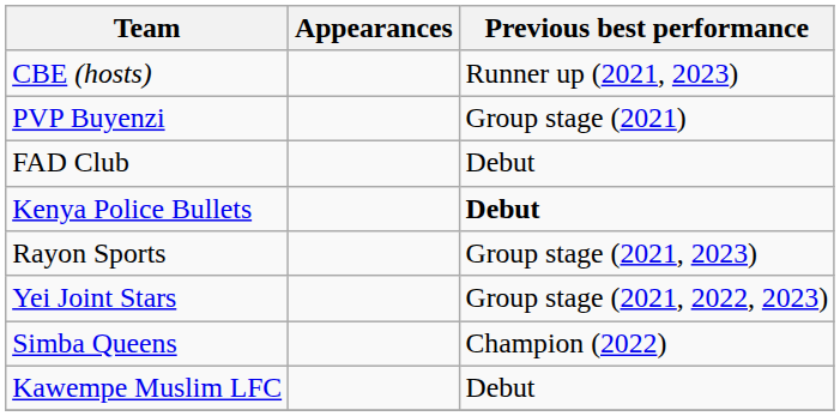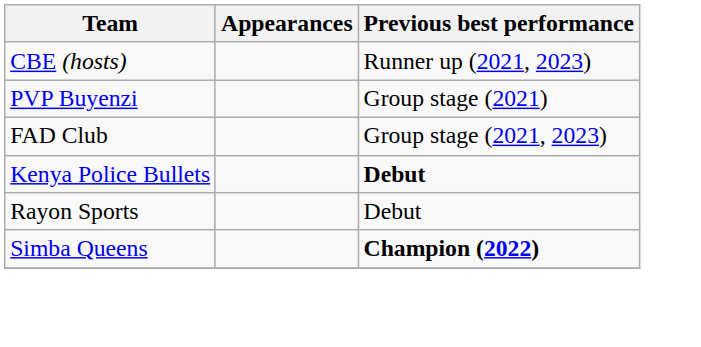FAD Club | Previous best performance: Debut -> Group stage (2021, 2023)
Rayon Sports | Previous best performance: Group stage (2021, 2023) -> Debut
- row: Yei Joint Stars | Group stage (2021, 2022, 2023)
Simba Queens | Previous best performance: normal -> bold
- row: Kawempe Muslim LFC | Debut
